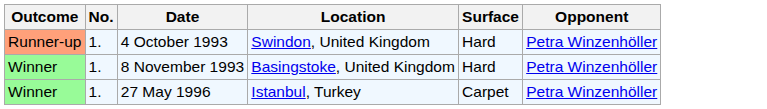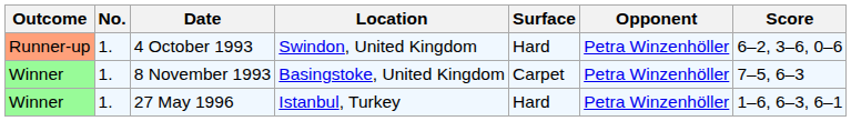+ column: Score | 6–2, 3–6, 0–6 | 7–5, 6–3 | 1–6, 6–3, 6–1
8 November 1993 | Surface: Hard -> Carpet
27 May 1996 | Surface: Carpet -> Hard
